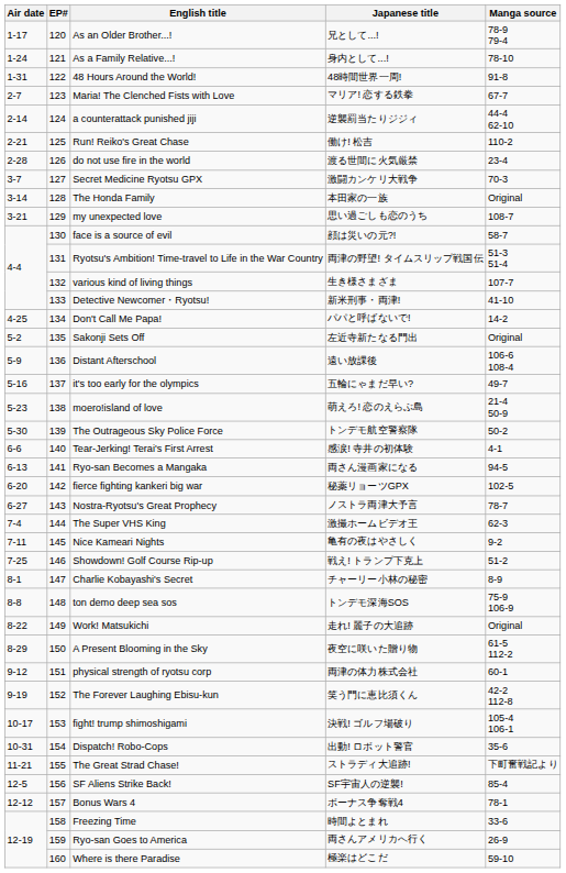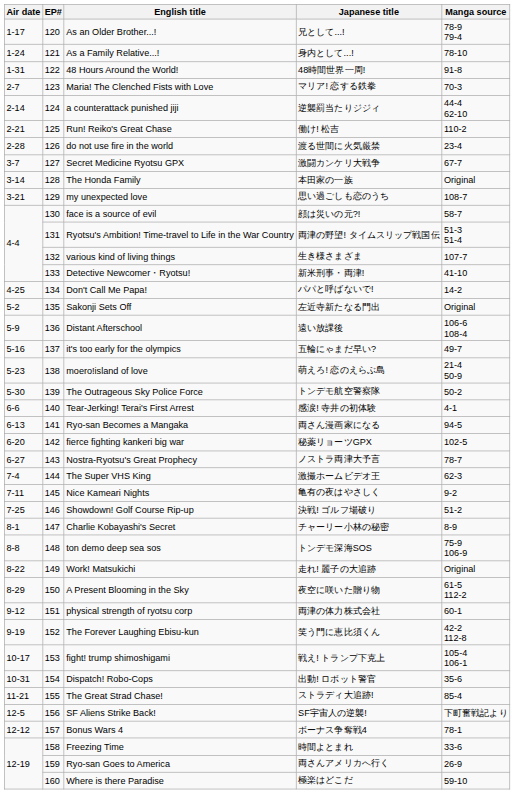Maria! The Clenched Fists with Love | Manga source: 67-7 -> 70-3
Secret Medicine Ryotsu GPX | Manga source: 70-3 -> 67-7
Showdown! Golf Course Rip-up | Japanese title: 戦え! トランプ下克上 -> 決戦! ゴルフ場破り
fight! trump shimoshigami | Japanese title: 決戦! ゴルフ場破り -> 戦え! トランプ下克上
The Great Strad Chase! | Manga source: 下町奮戦記より -> 85-4
SF Aliens Strike Back! | Manga source: 85-4 -> 下町奮戦記より
